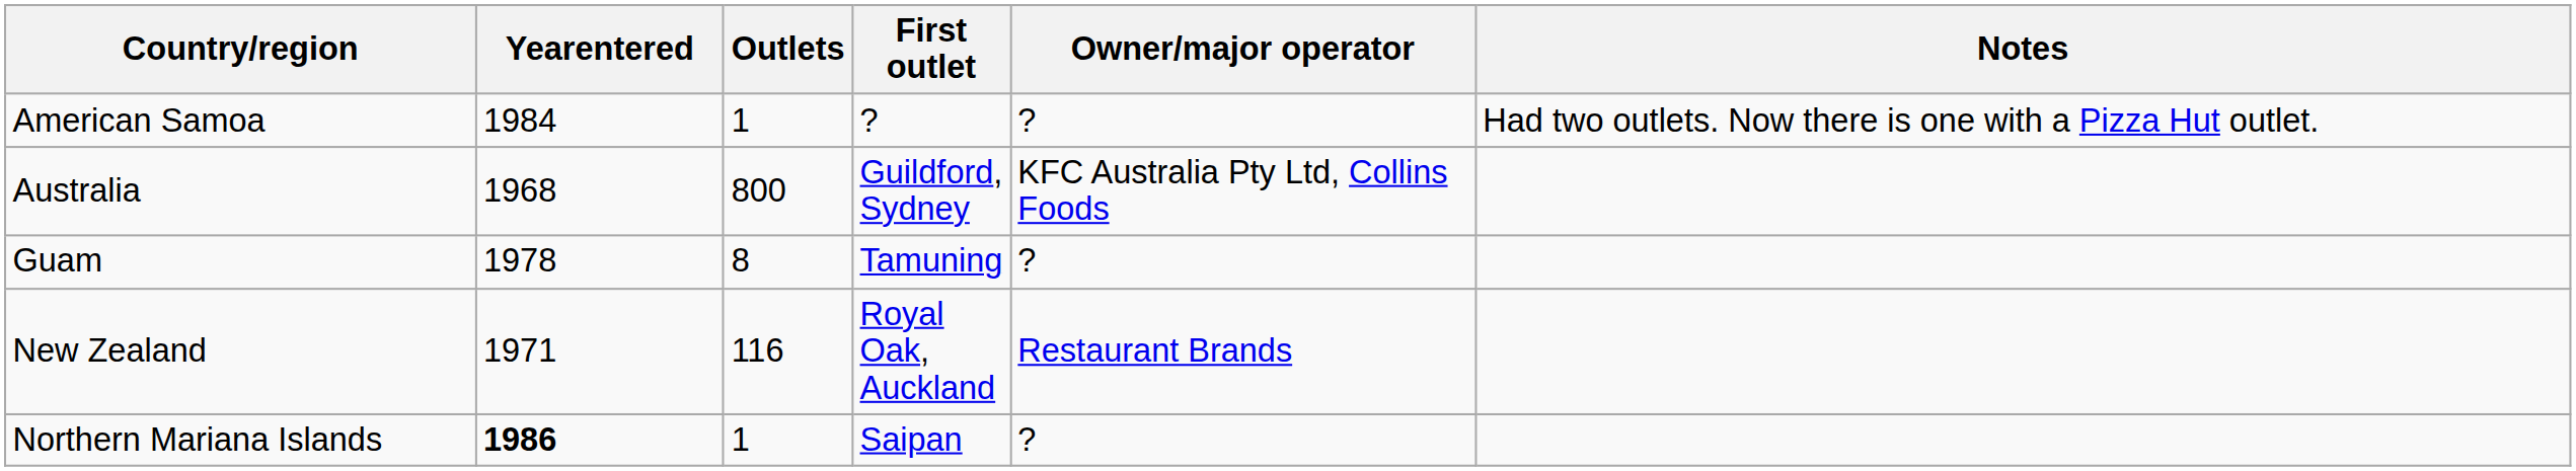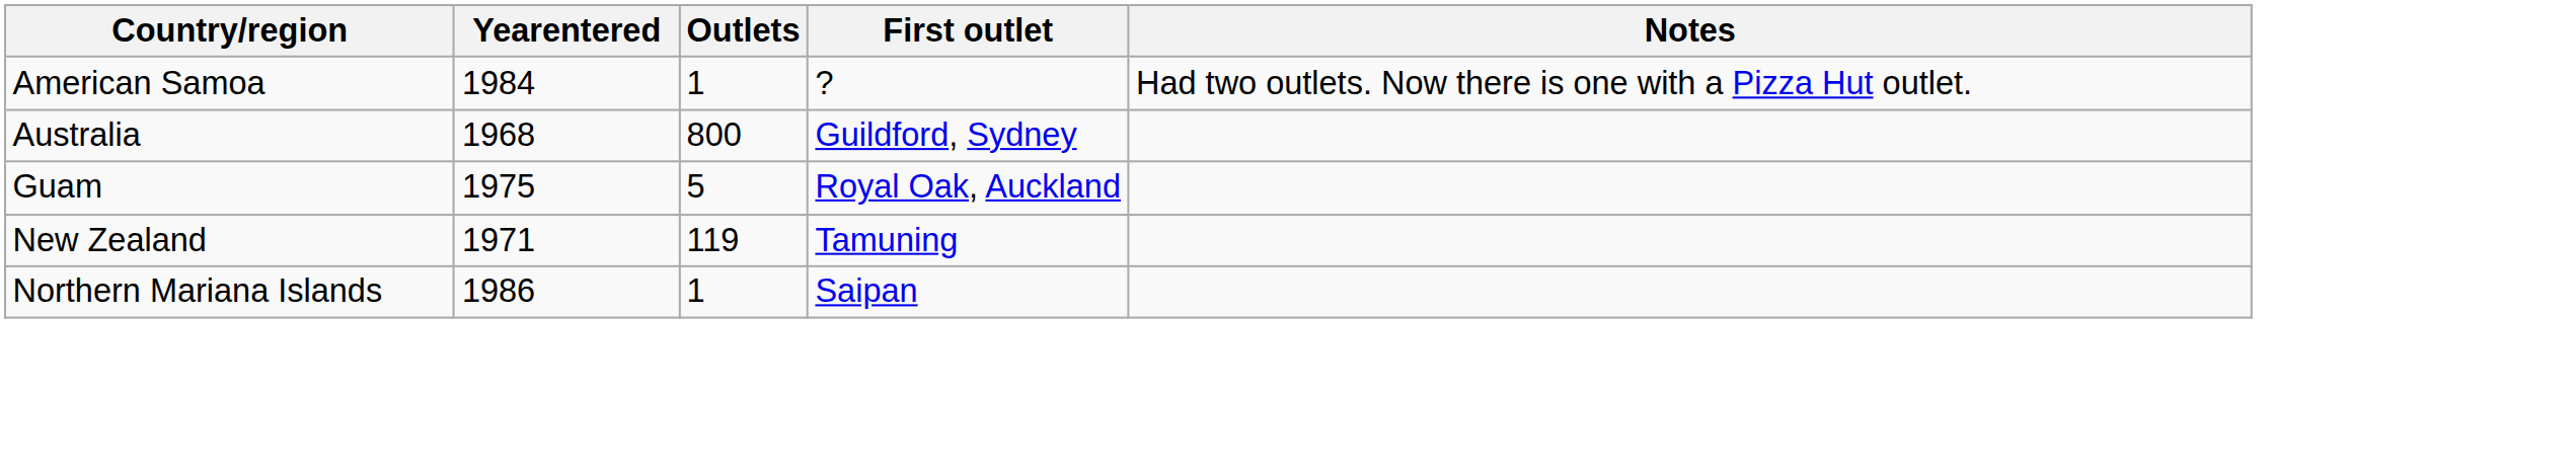- column: Owner/major operator | ? | KFC Australia Pty Ltd, Collins Foods | ? | Restaurant Brands | ?
Guam | Yearentered: 1978 -> 1975
Guam | Outlets: 8 -> 5
Guam | First outlet: Tamuning -> Royal Oak, Auckland
New Zealand | Outlets: 116 -> 119
New Zealand | First outlet: Royal Oak, Auckland -> Tamuning
Northern Mariana Islands | Yearentered: bold -> normal
